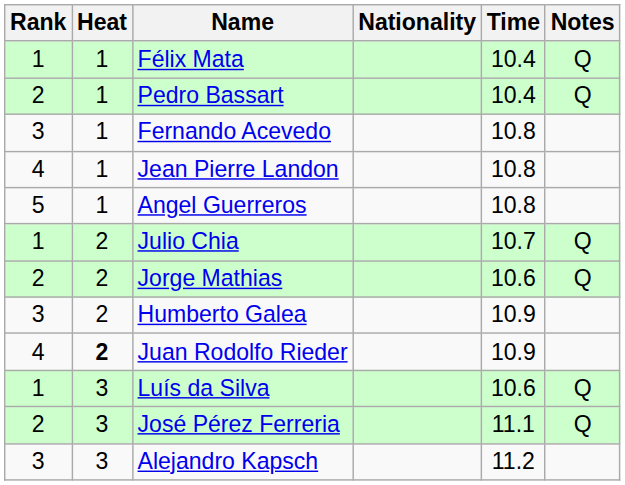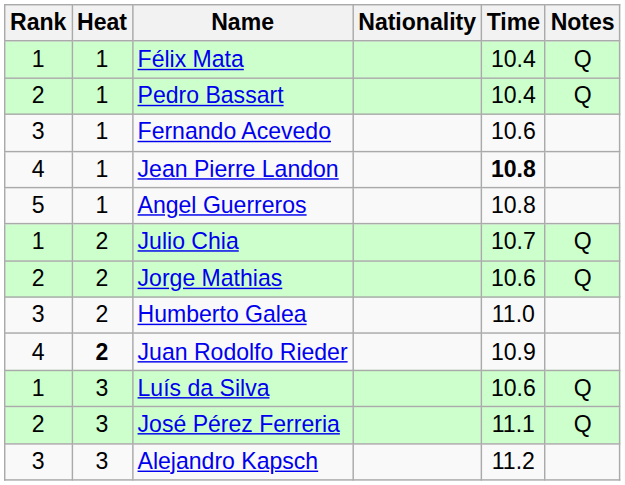Fernando Acevedo | Time: 10.8 -> 10.6
Jean Pierre Landon | Time: normal -> bold
Humberto Galea | Time: 10.9 -> 11.0
